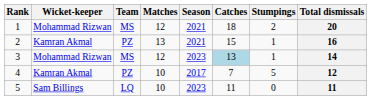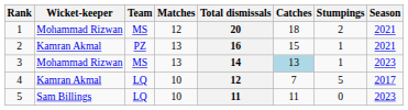columns swapped: Total dismissals <-> Season
3 | Matches: 12 -> 13
4 | Team: PZ -> LQ
